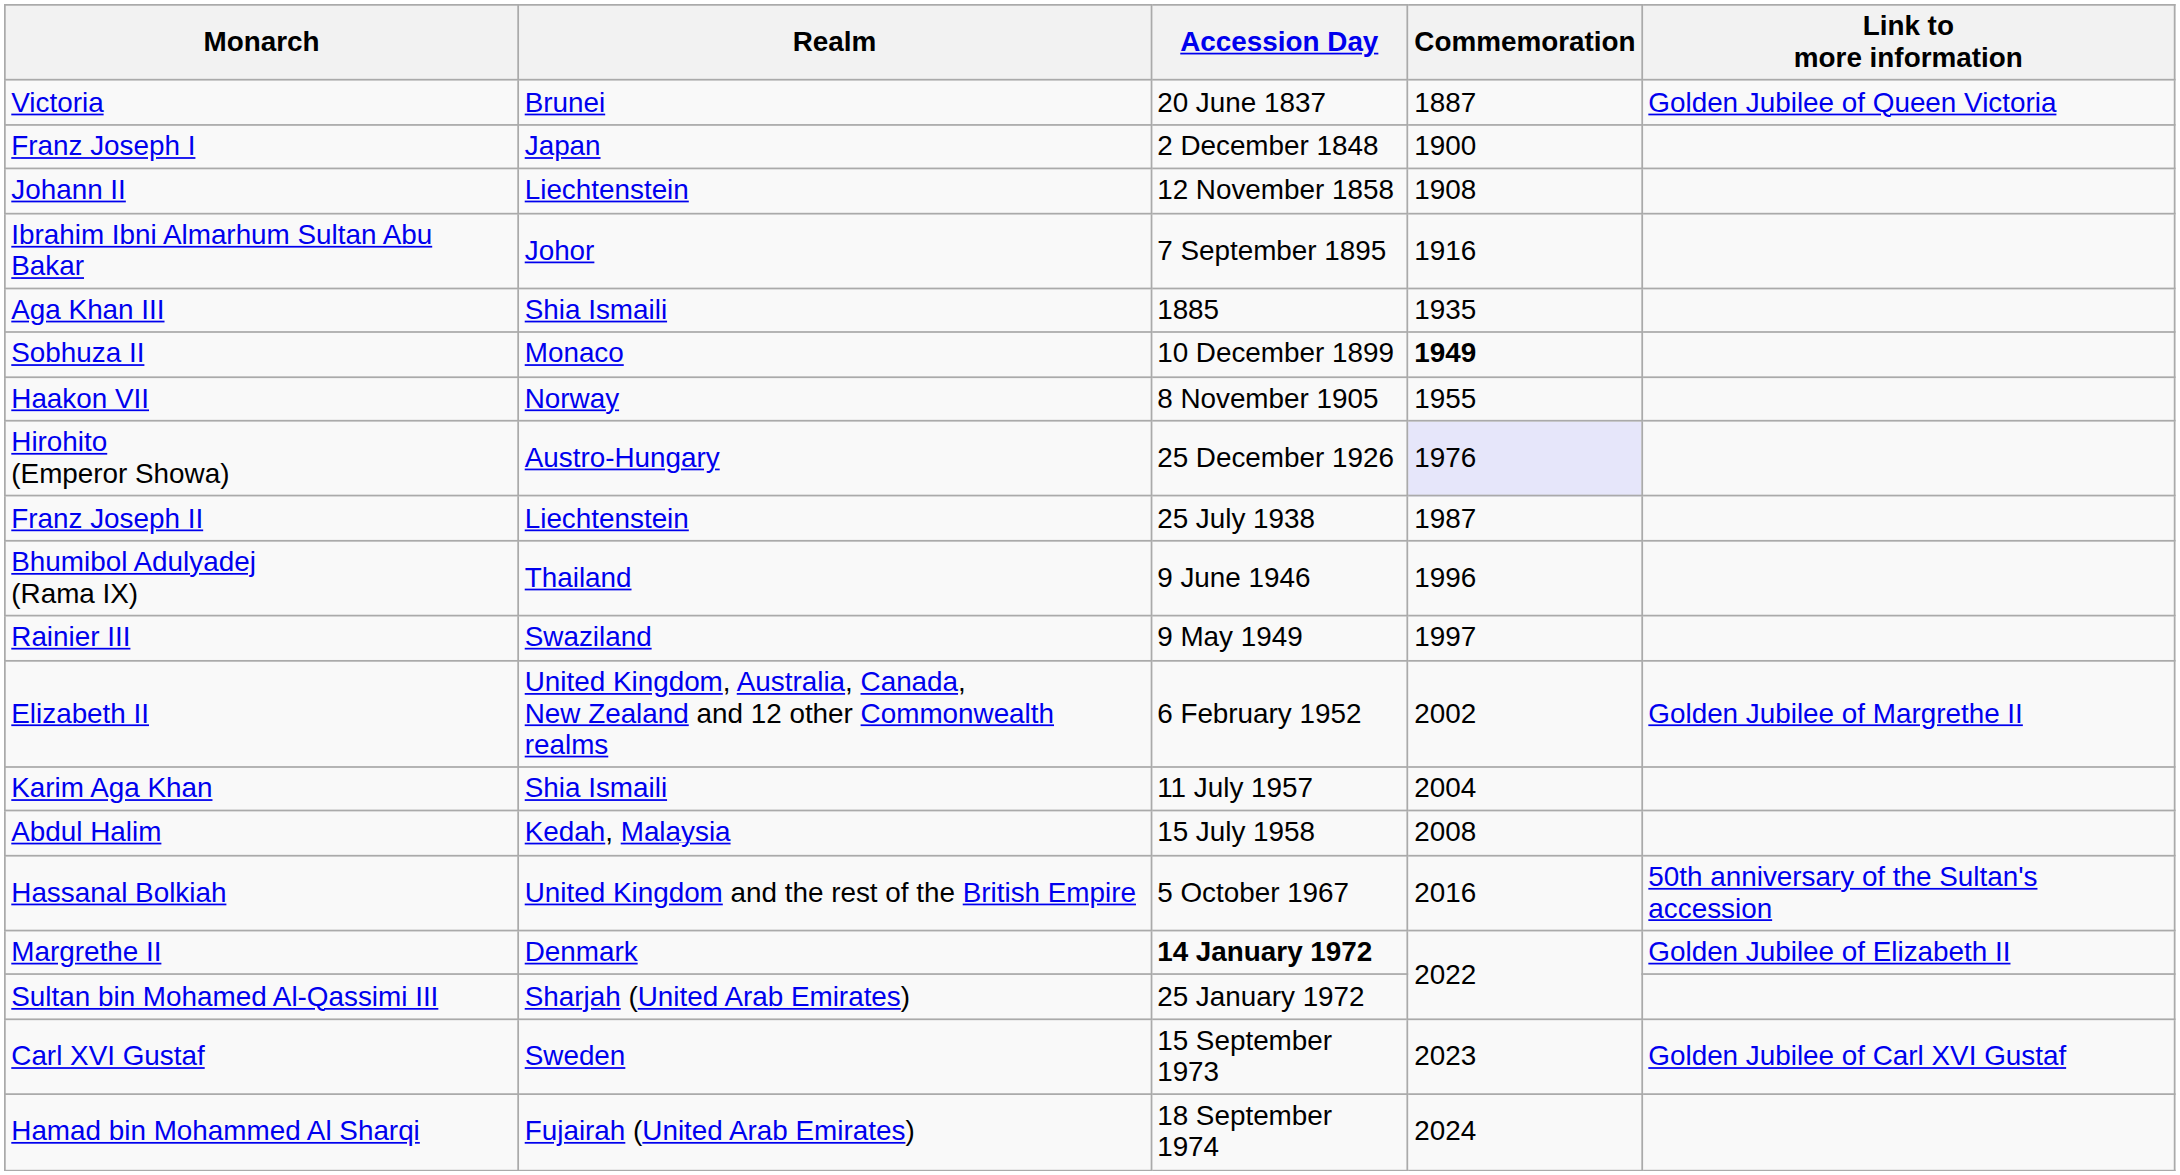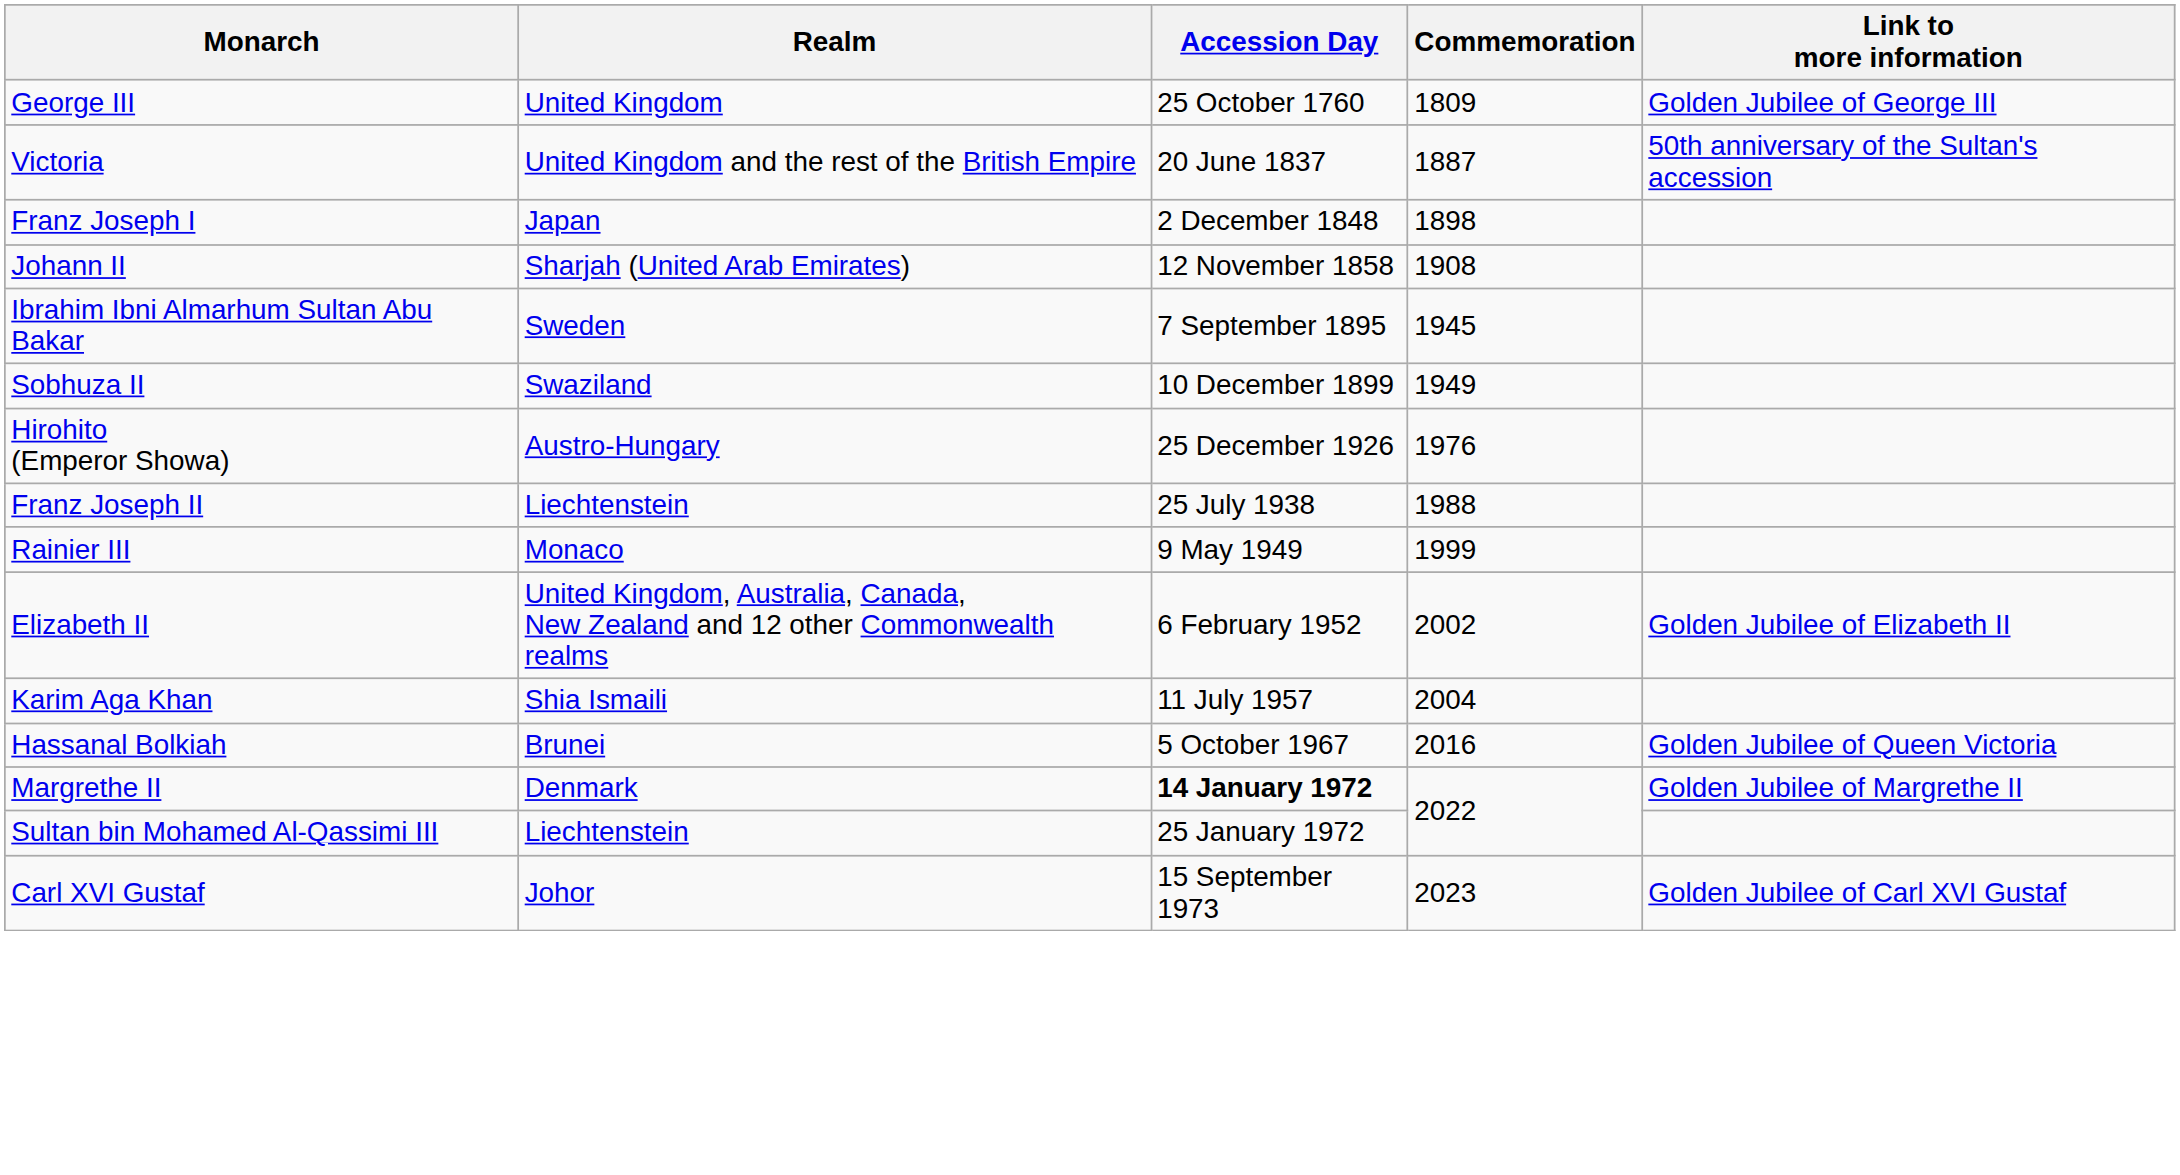+ row: George III | United Kingdom | 25 October 1760 | 1809 | Golden Jubilee of George III
Victoria | Realm: Brunei -> United Kingdom and the rest of the British Empire
Victoria | Link to more information: Golden Jubilee of Queen Victoria -> 50th anniversary of the Sultan's accession
Franz Joseph I | Commemoration: 1900 -> 1898
Johann II | Realm: Liechtenstein -> Sharjah (United Arab Emirates)
Ibrahim Ibni Almarhum Sultan Abu Bakar | Realm: Johor -> Sweden
Ibrahim Ibni Almarhum Sultan Abu Bakar | Commemoration: 1916 -> 1945
- row: Aga Khan III | Shia Ismaili | 1885 | 1935
Sobhuza II | Realm: Monaco -> Swaziland
Sobhuza II | Commemoration: bold -> normal
- row: Haakon VII | Norway | 8 November 1905 | 1955
Hirohito (Emperor Showa) | Commemoration: lavender background -> no background
Franz Joseph II | Commemoration: 1987 -> 1988
- row: Bhumibol Adulyadej (Rama IX) | Thailand | 9 June 1946 | 1996
Rainier III | Realm: Swaziland -> Monaco
Rainier III | Commemoration: 1997 -> 1999
Elizabeth II | Link to more information: Golden Jubilee of Margrethe II -> Golden Jubilee of Elizabeth II
- row: Abdul Halim | Kedah, Malaysia | 15 July 1958 | 2008
Hassanal Bolkiah | Realm: United Kingdom and the rest of the British Empire -> Brunei
Hassanal Bolkiah | Link to more information: 50th anniversary of the Sultan's accession -> Golden Jubilee of Queen Victoria
Margrethe II | Link to more information: Golden Jubilee of Elizabeth II -> Golden Jubilee of Margrethe II
Sultan bin Mohamed Al-Qassimi III | Realm: Sharjah (United Arab Emirates) -> Liechtenstein
Carl XVI Gustaf | Realm: Sweden -> Johor
- row: Hamad bin Mohammed Al Sharqi | Fujairah (United Arab Emirates) | 18 September 1974 | 2024
